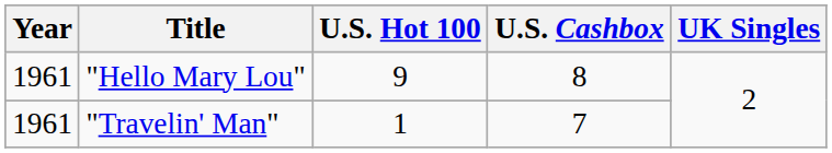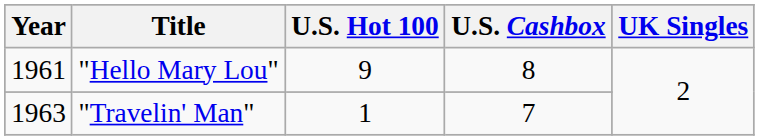"Travelin' Man" | Year: 1961 -> 1963
